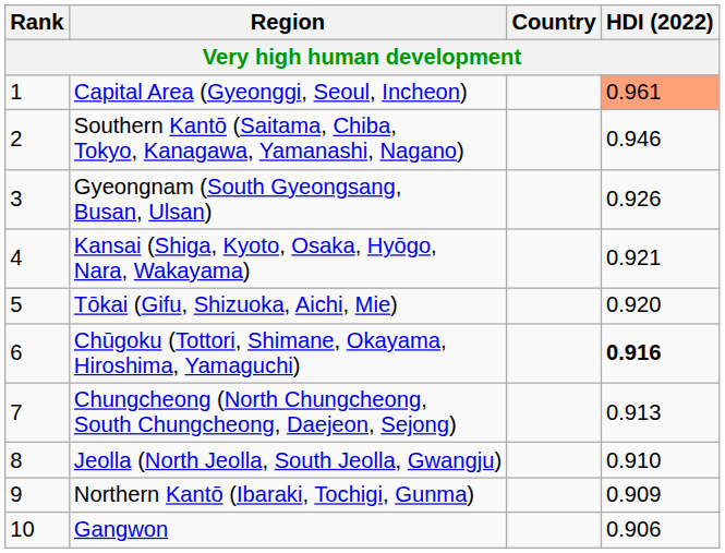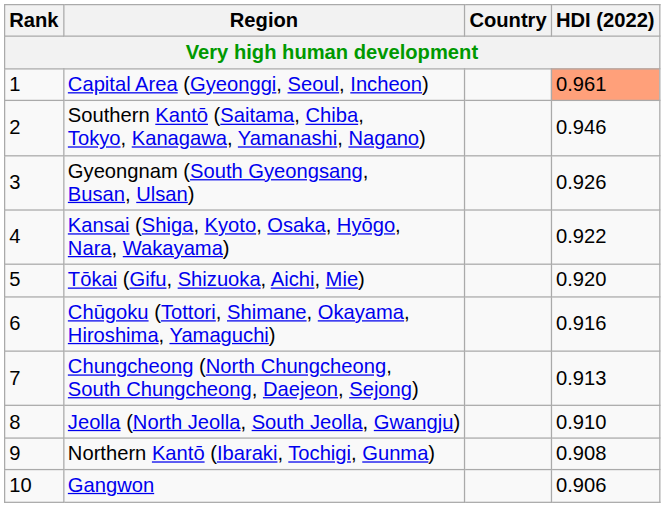Kansai (Shiga, Kyoto, Osaka, Hyōgo, Nara, Wakayama) | HDI (2022): 0.921 -> 0.922
Chūgoku (Tottori, Shimane, Okayama, Hiroshima, Yamaguchi) | HDI (2022): bold -> normal
Northern Kantō (Ibaraki, Tochigi, Gunma) | HDI (2022): 0.909 -> 0.908
